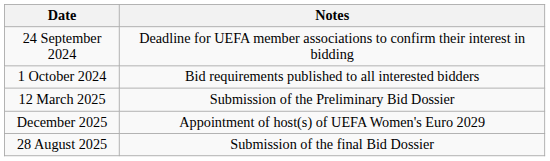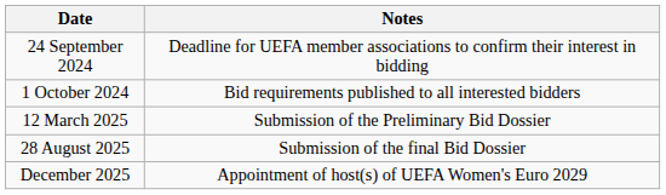rows swapped: 28 August 2025 <-> December 2025
